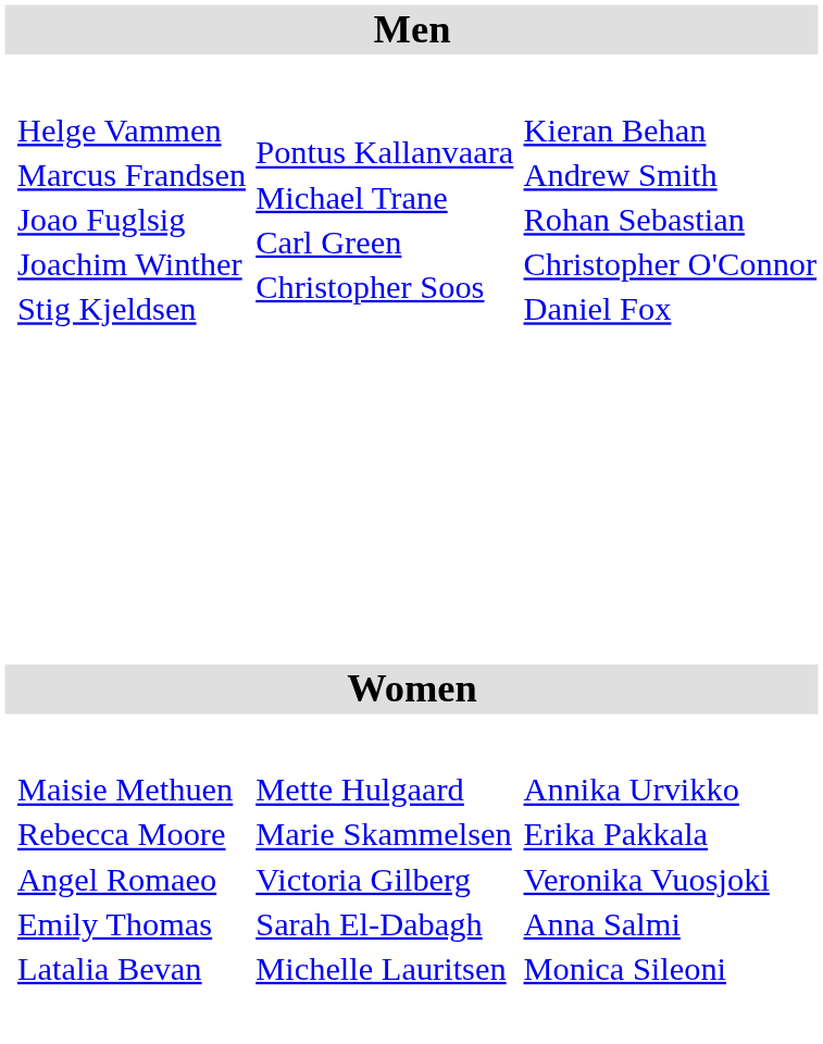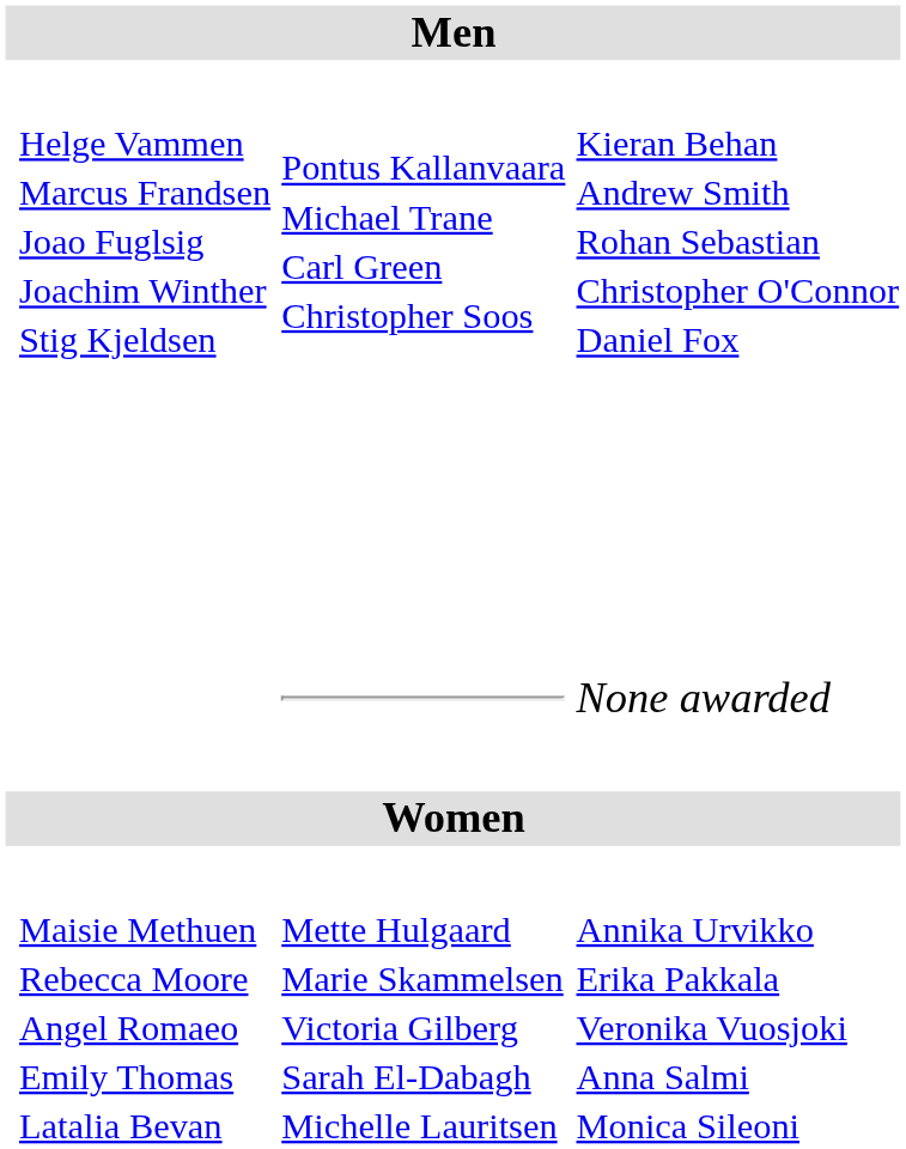+ row: None awarded
